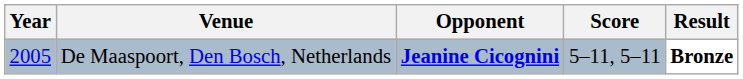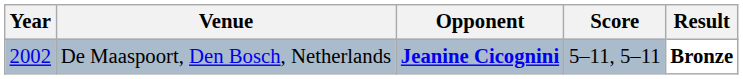De Maaspoort, Den Bosch, Netherlands | Year: 2005 -> 2002
